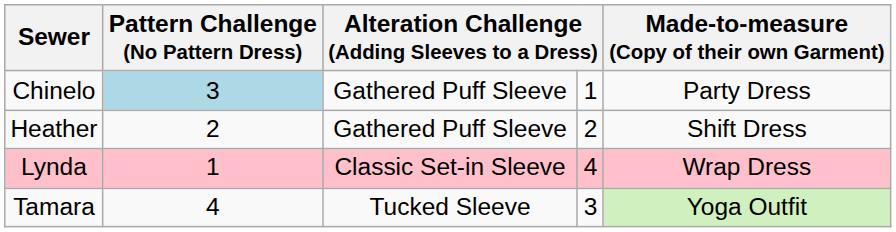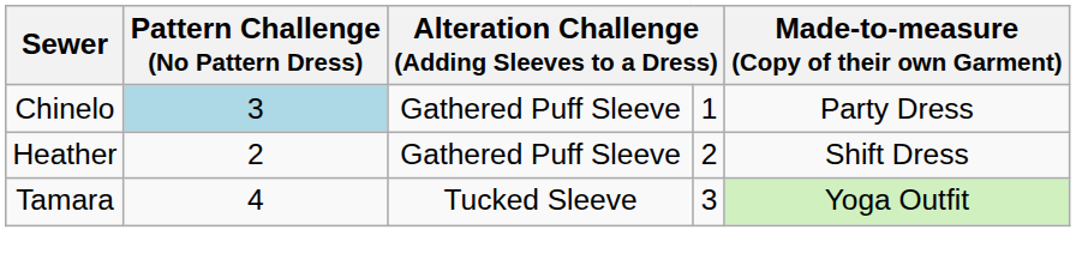- row: Lynda | 1 | Classic Set-in Sleeve | 4 | Wrap Dress
